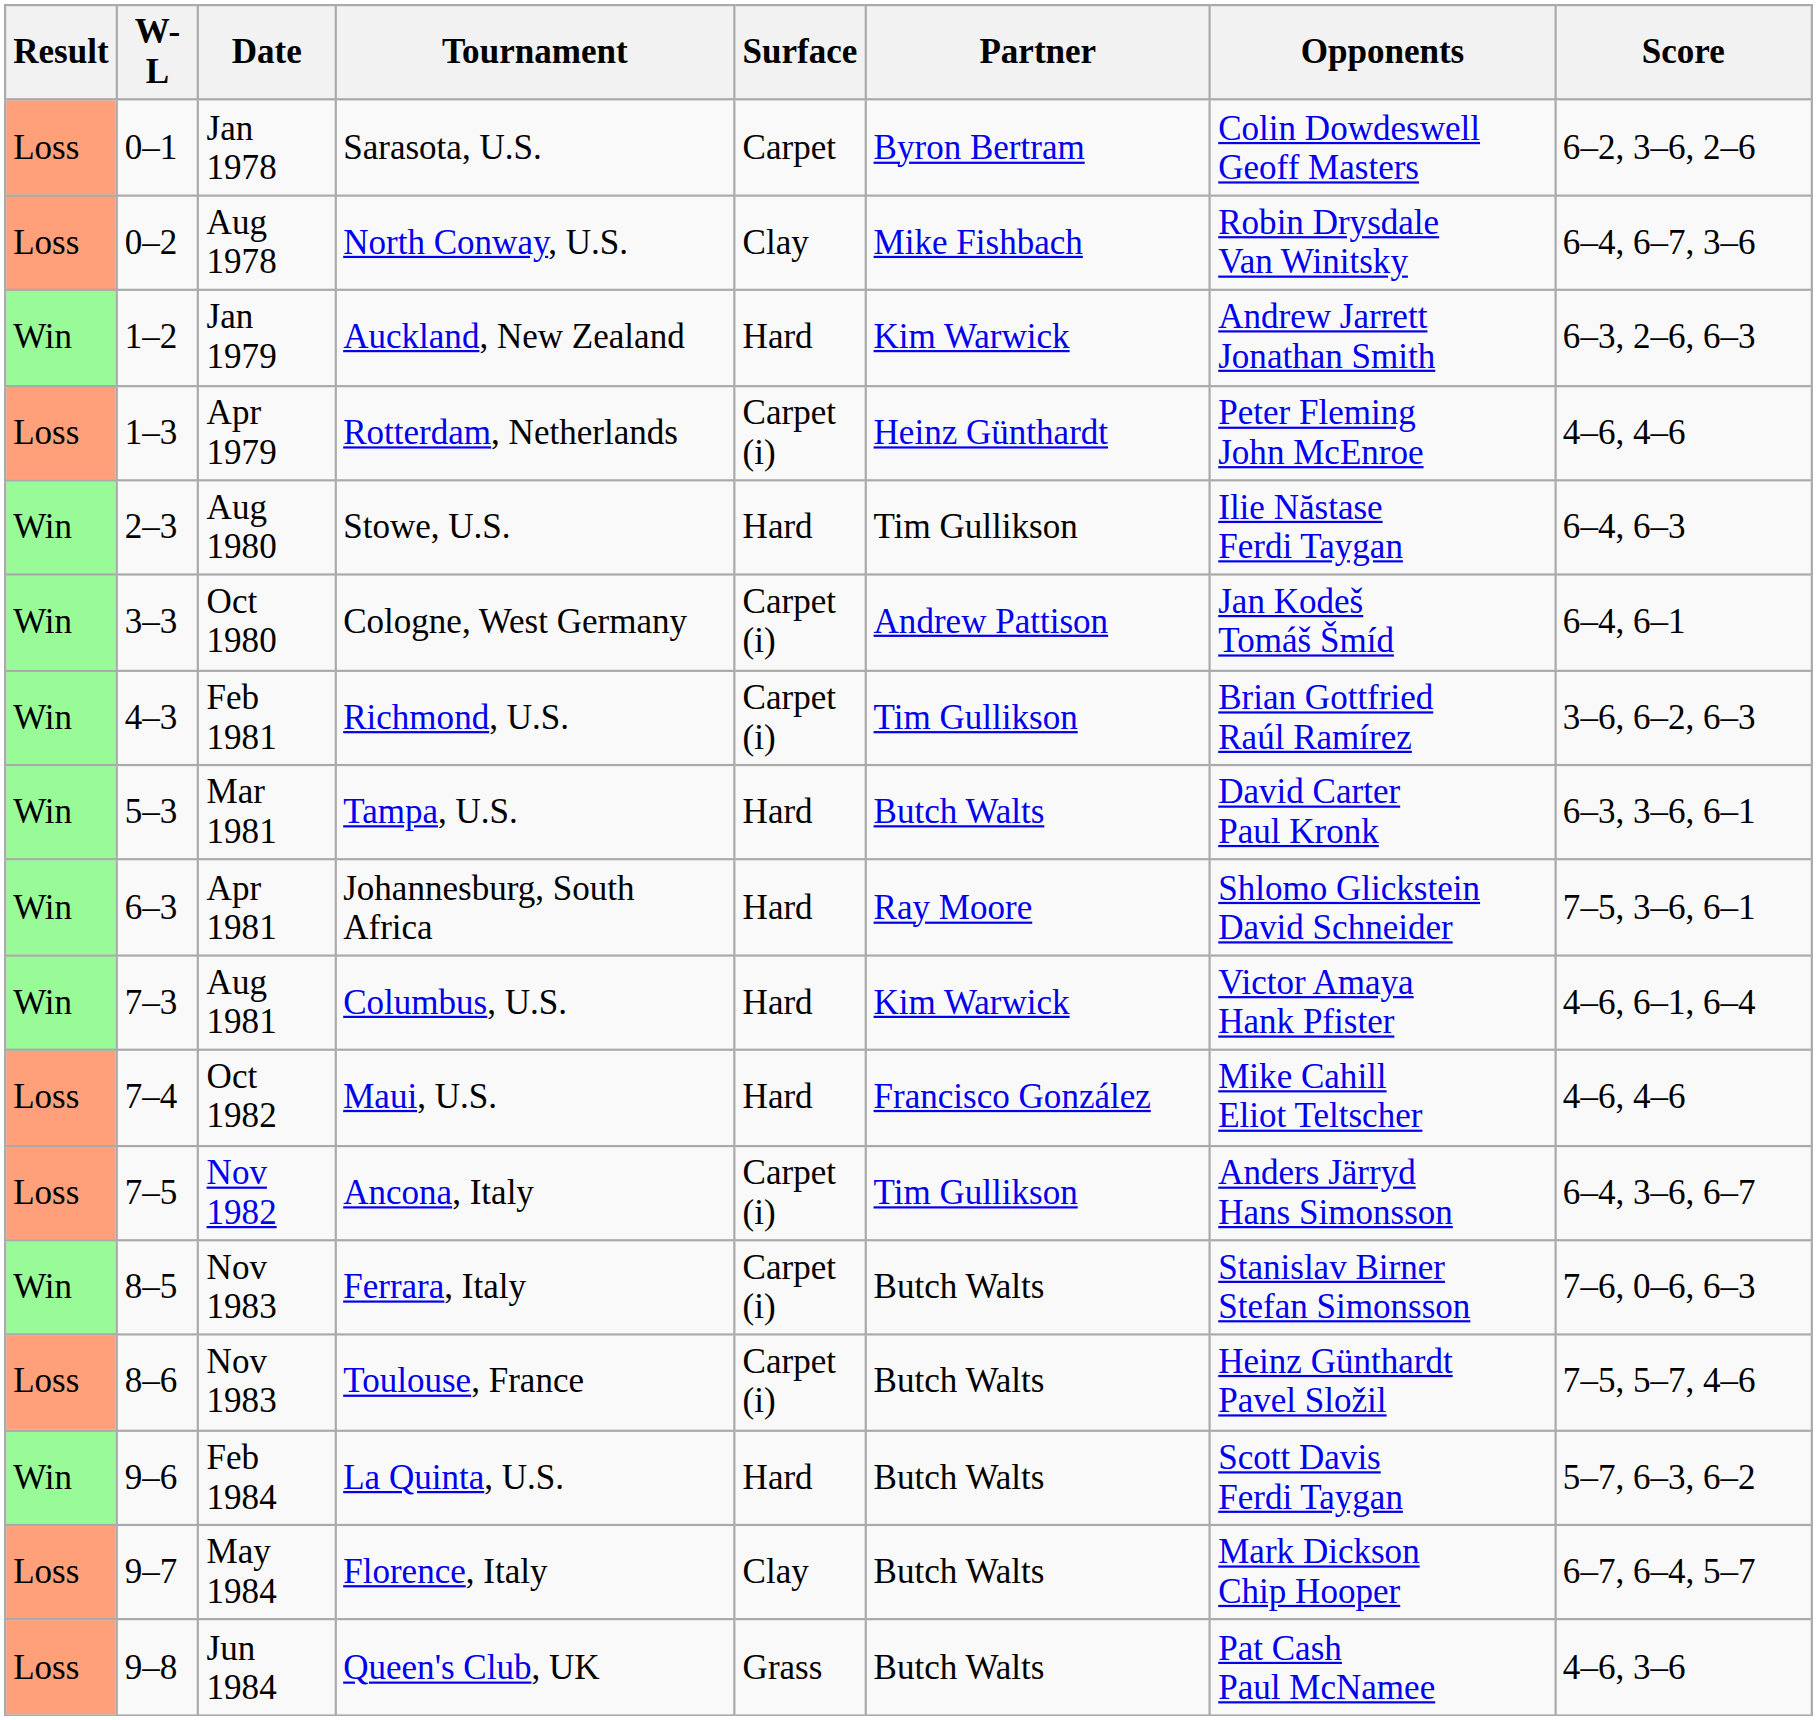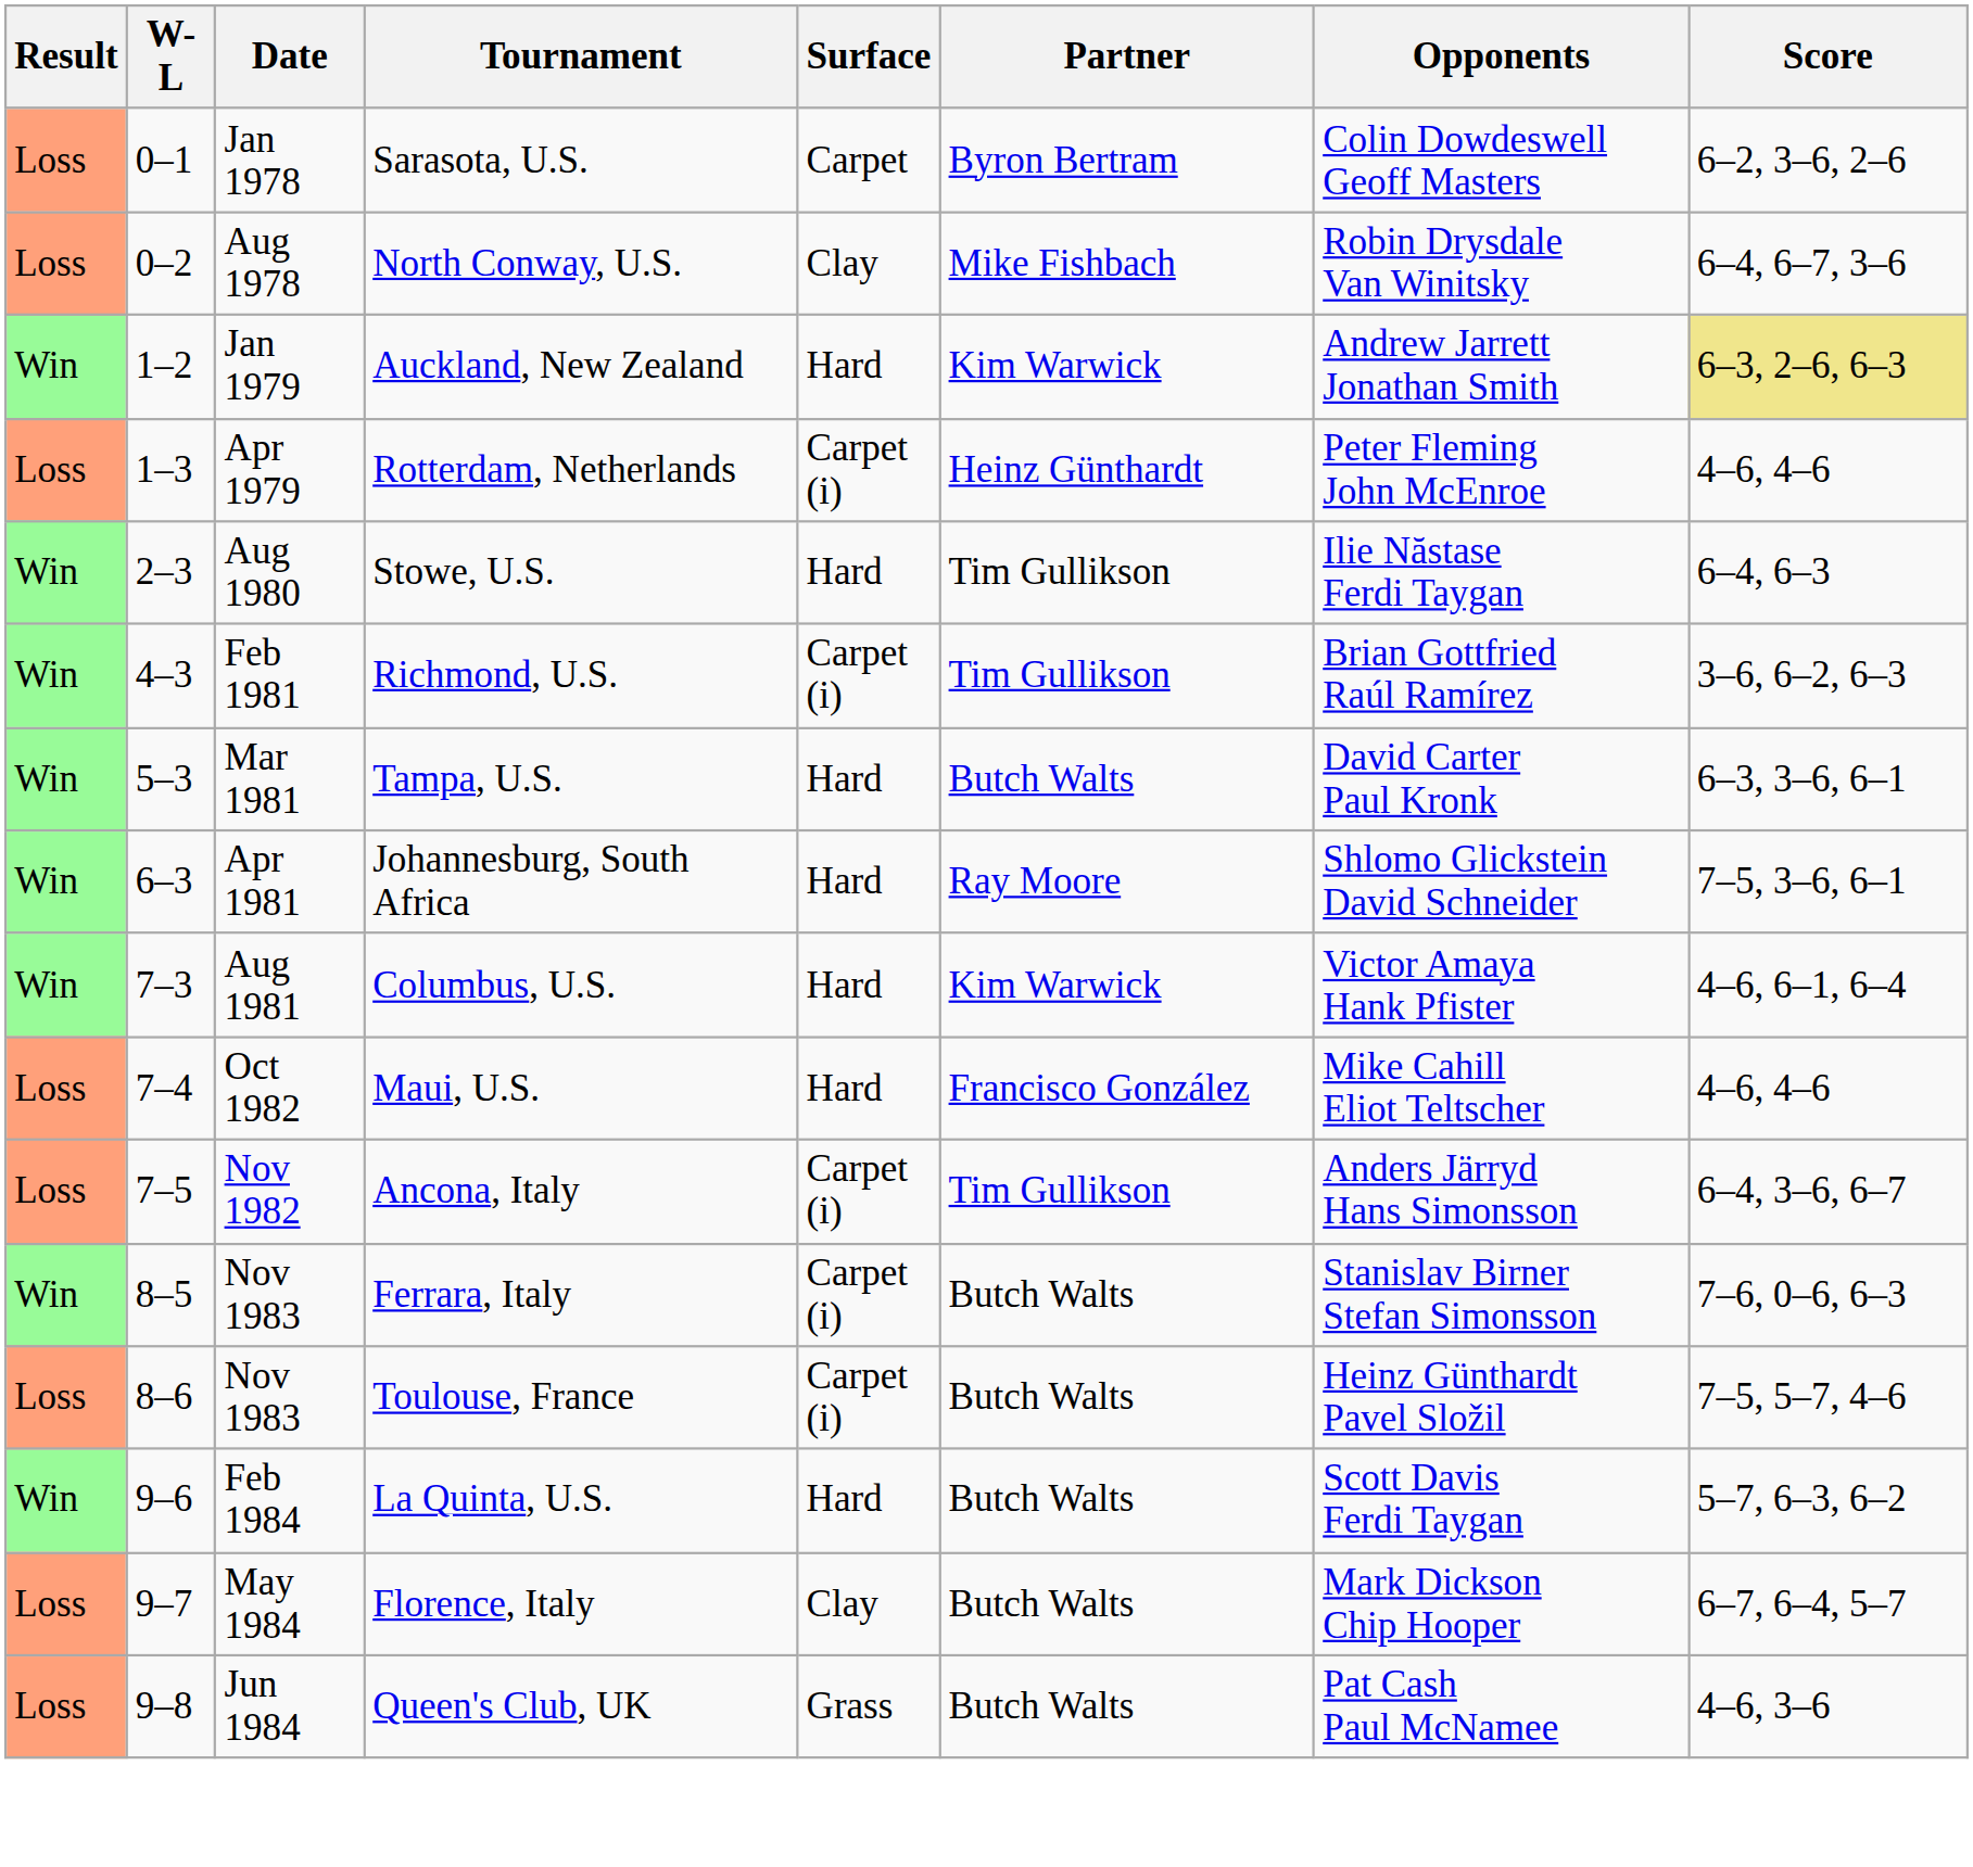Auckland, New Zealand | Score: no background -> khaki background
- row: Win | 3–3 | Oct 1980 | Cologne, West Germany | Carpet (i) | Andrew Pattison | Jan Kodeš Tomáš Šmíd | 6–4, 6–1
